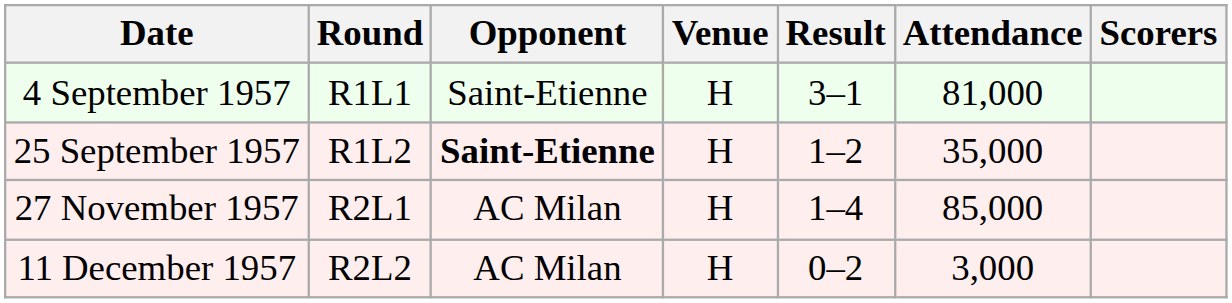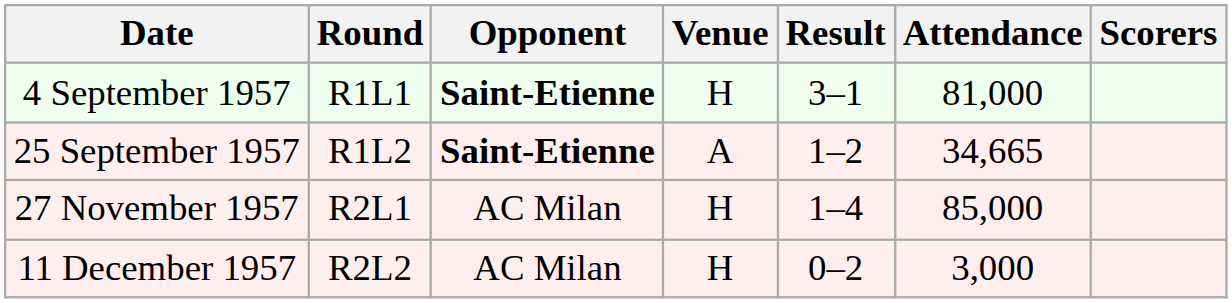4 September 1957 | Opponent: normal -> bold
25 September 1957 | Venue: H -> A
25 September 1957 | Attendance: 35,000 -> 34,665
